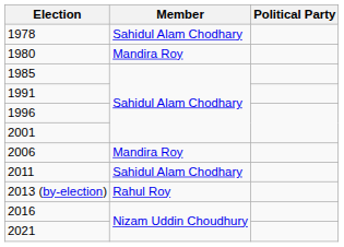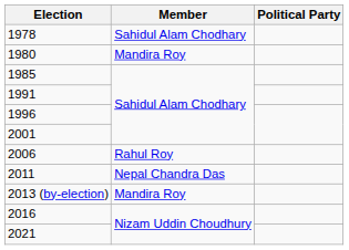2006 | Member: Mandira Roy -> Rahul Roy
2011 | Member: Sahidul Alam Chodhary -> Nepal Chandra Das
2013 (by-election) | Member: Rahul Roy -> Mandira Roy
